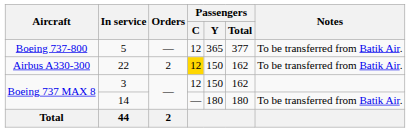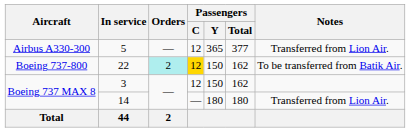5 | Aircraft: Boeing 737-800 -> Airbus A330-300
5 | Notes: To be transferred from Batik Air. -> Transferred from Lion Air.
22 | Aircraft: Airbus A330-300 -> Boeing 737-800
22 | Orders: no background -> paleturquoise background
14 | Notes: To be transferred from Batik Air. -> Transferred from Lion Air.
